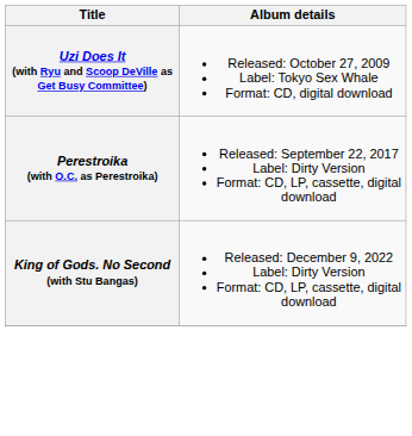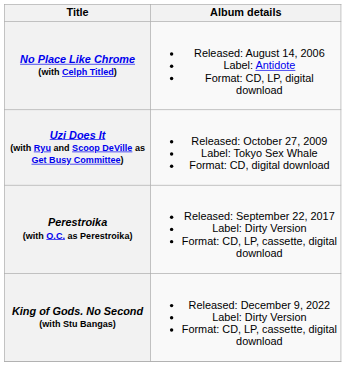+ row: No Place Like Chrome (with Celph Titled) | Released: August 14, 2006 Label: Antidote Format: CD, LP, digital download
